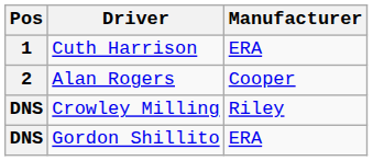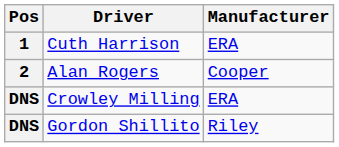Crowley Milling | Manufacturer: Riley -> ERA
Gordon Shillito | Manufacturer: ERA -> Riley
